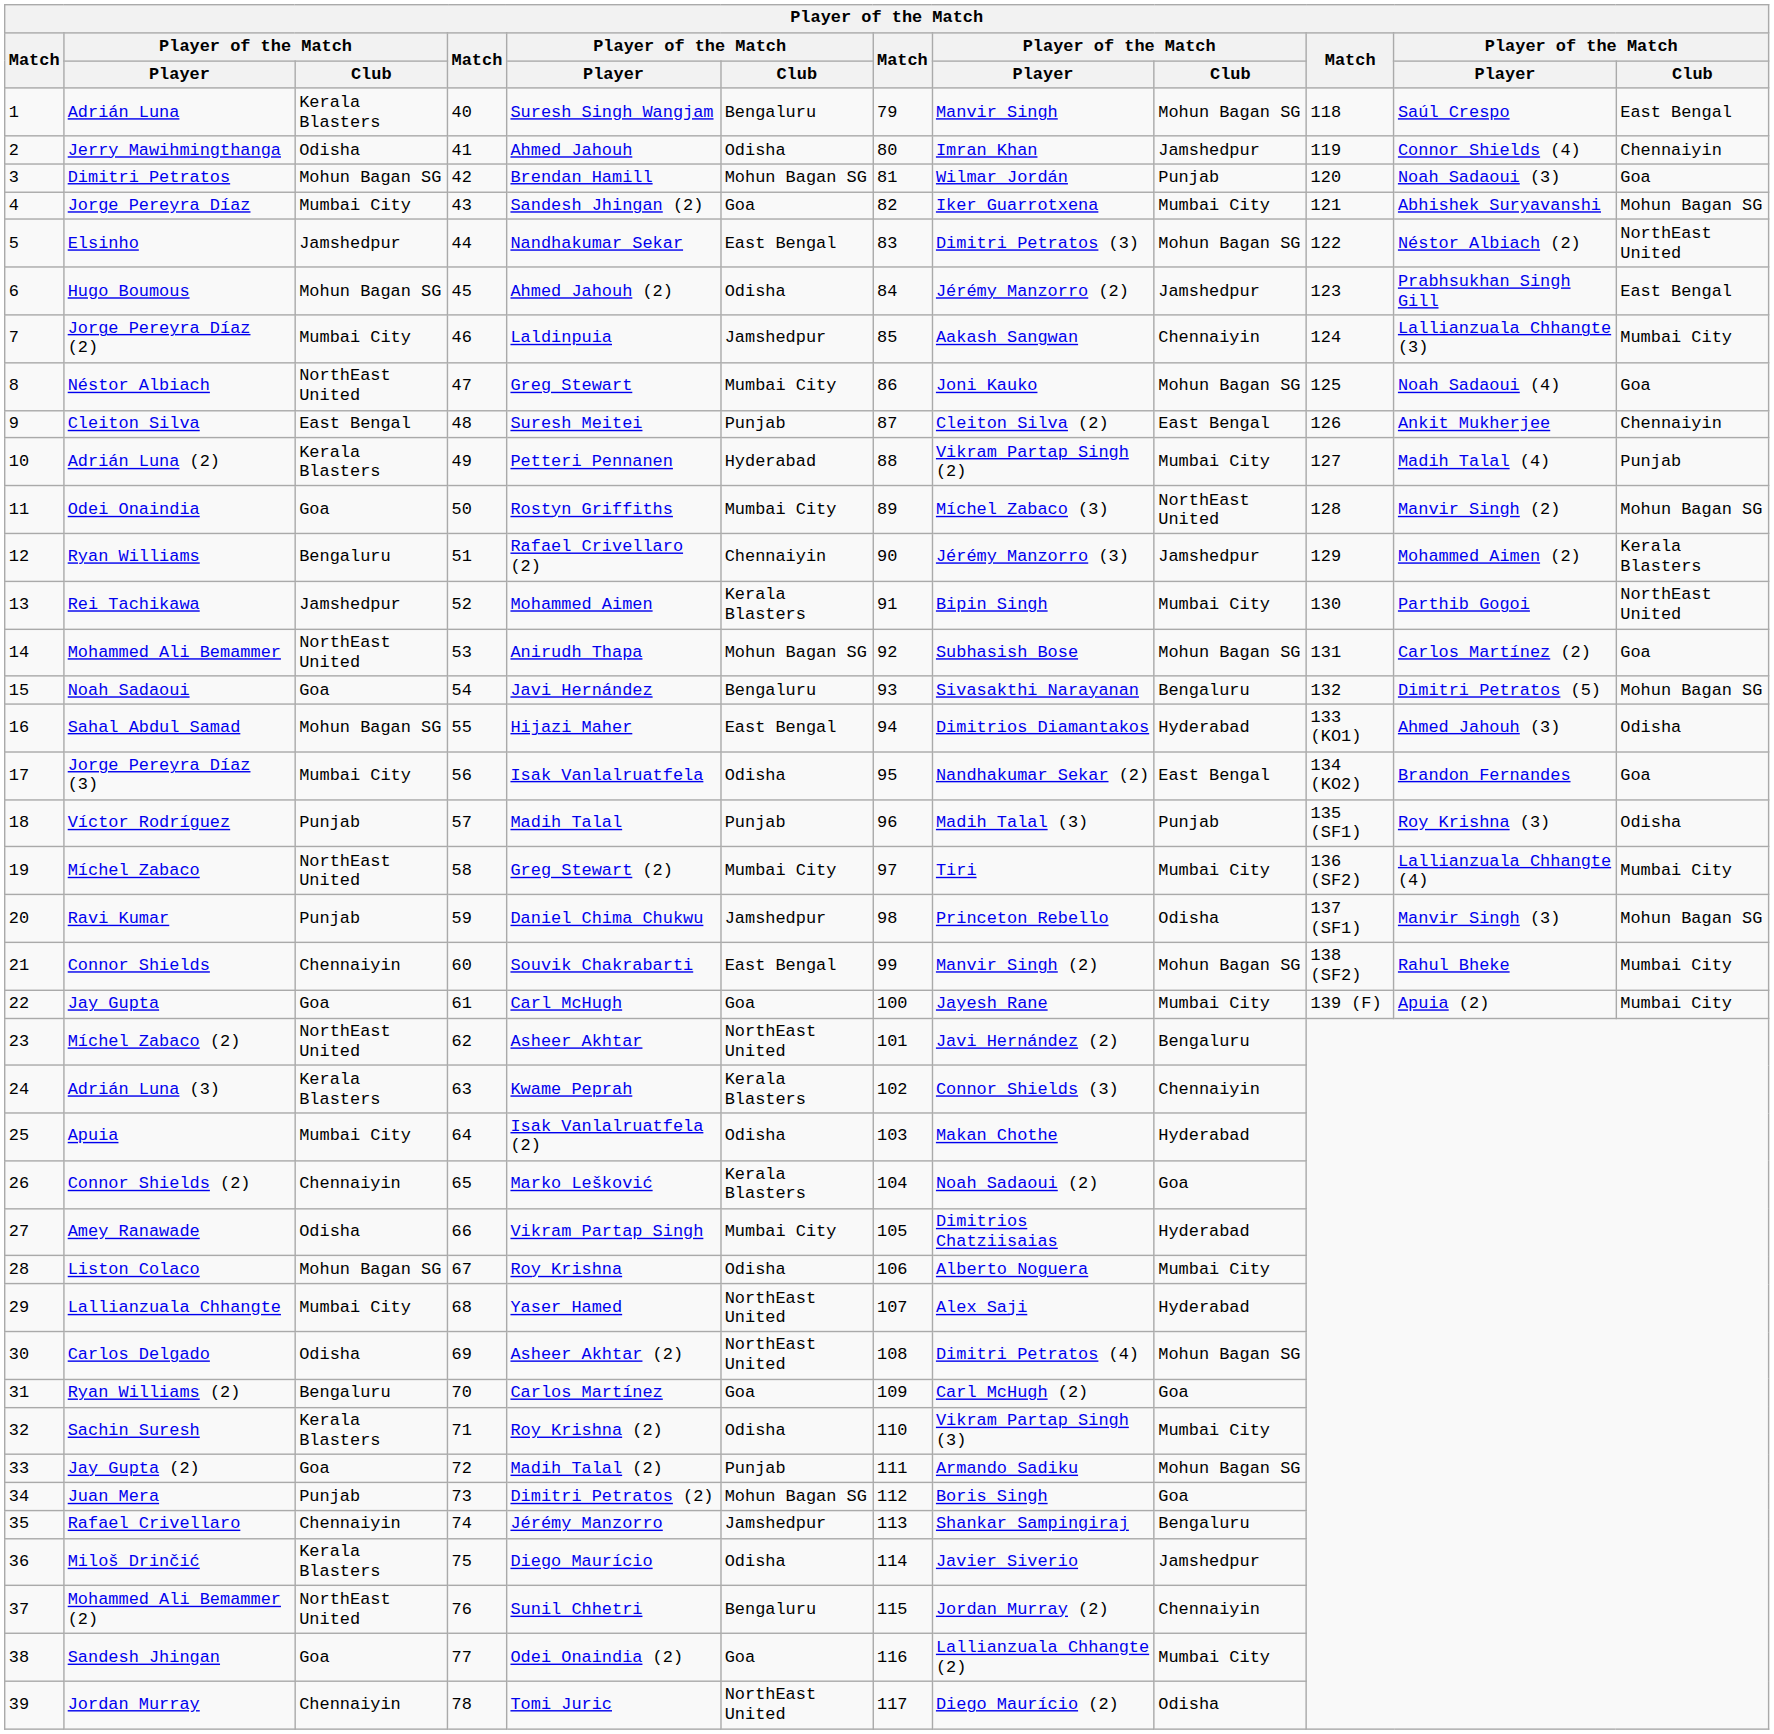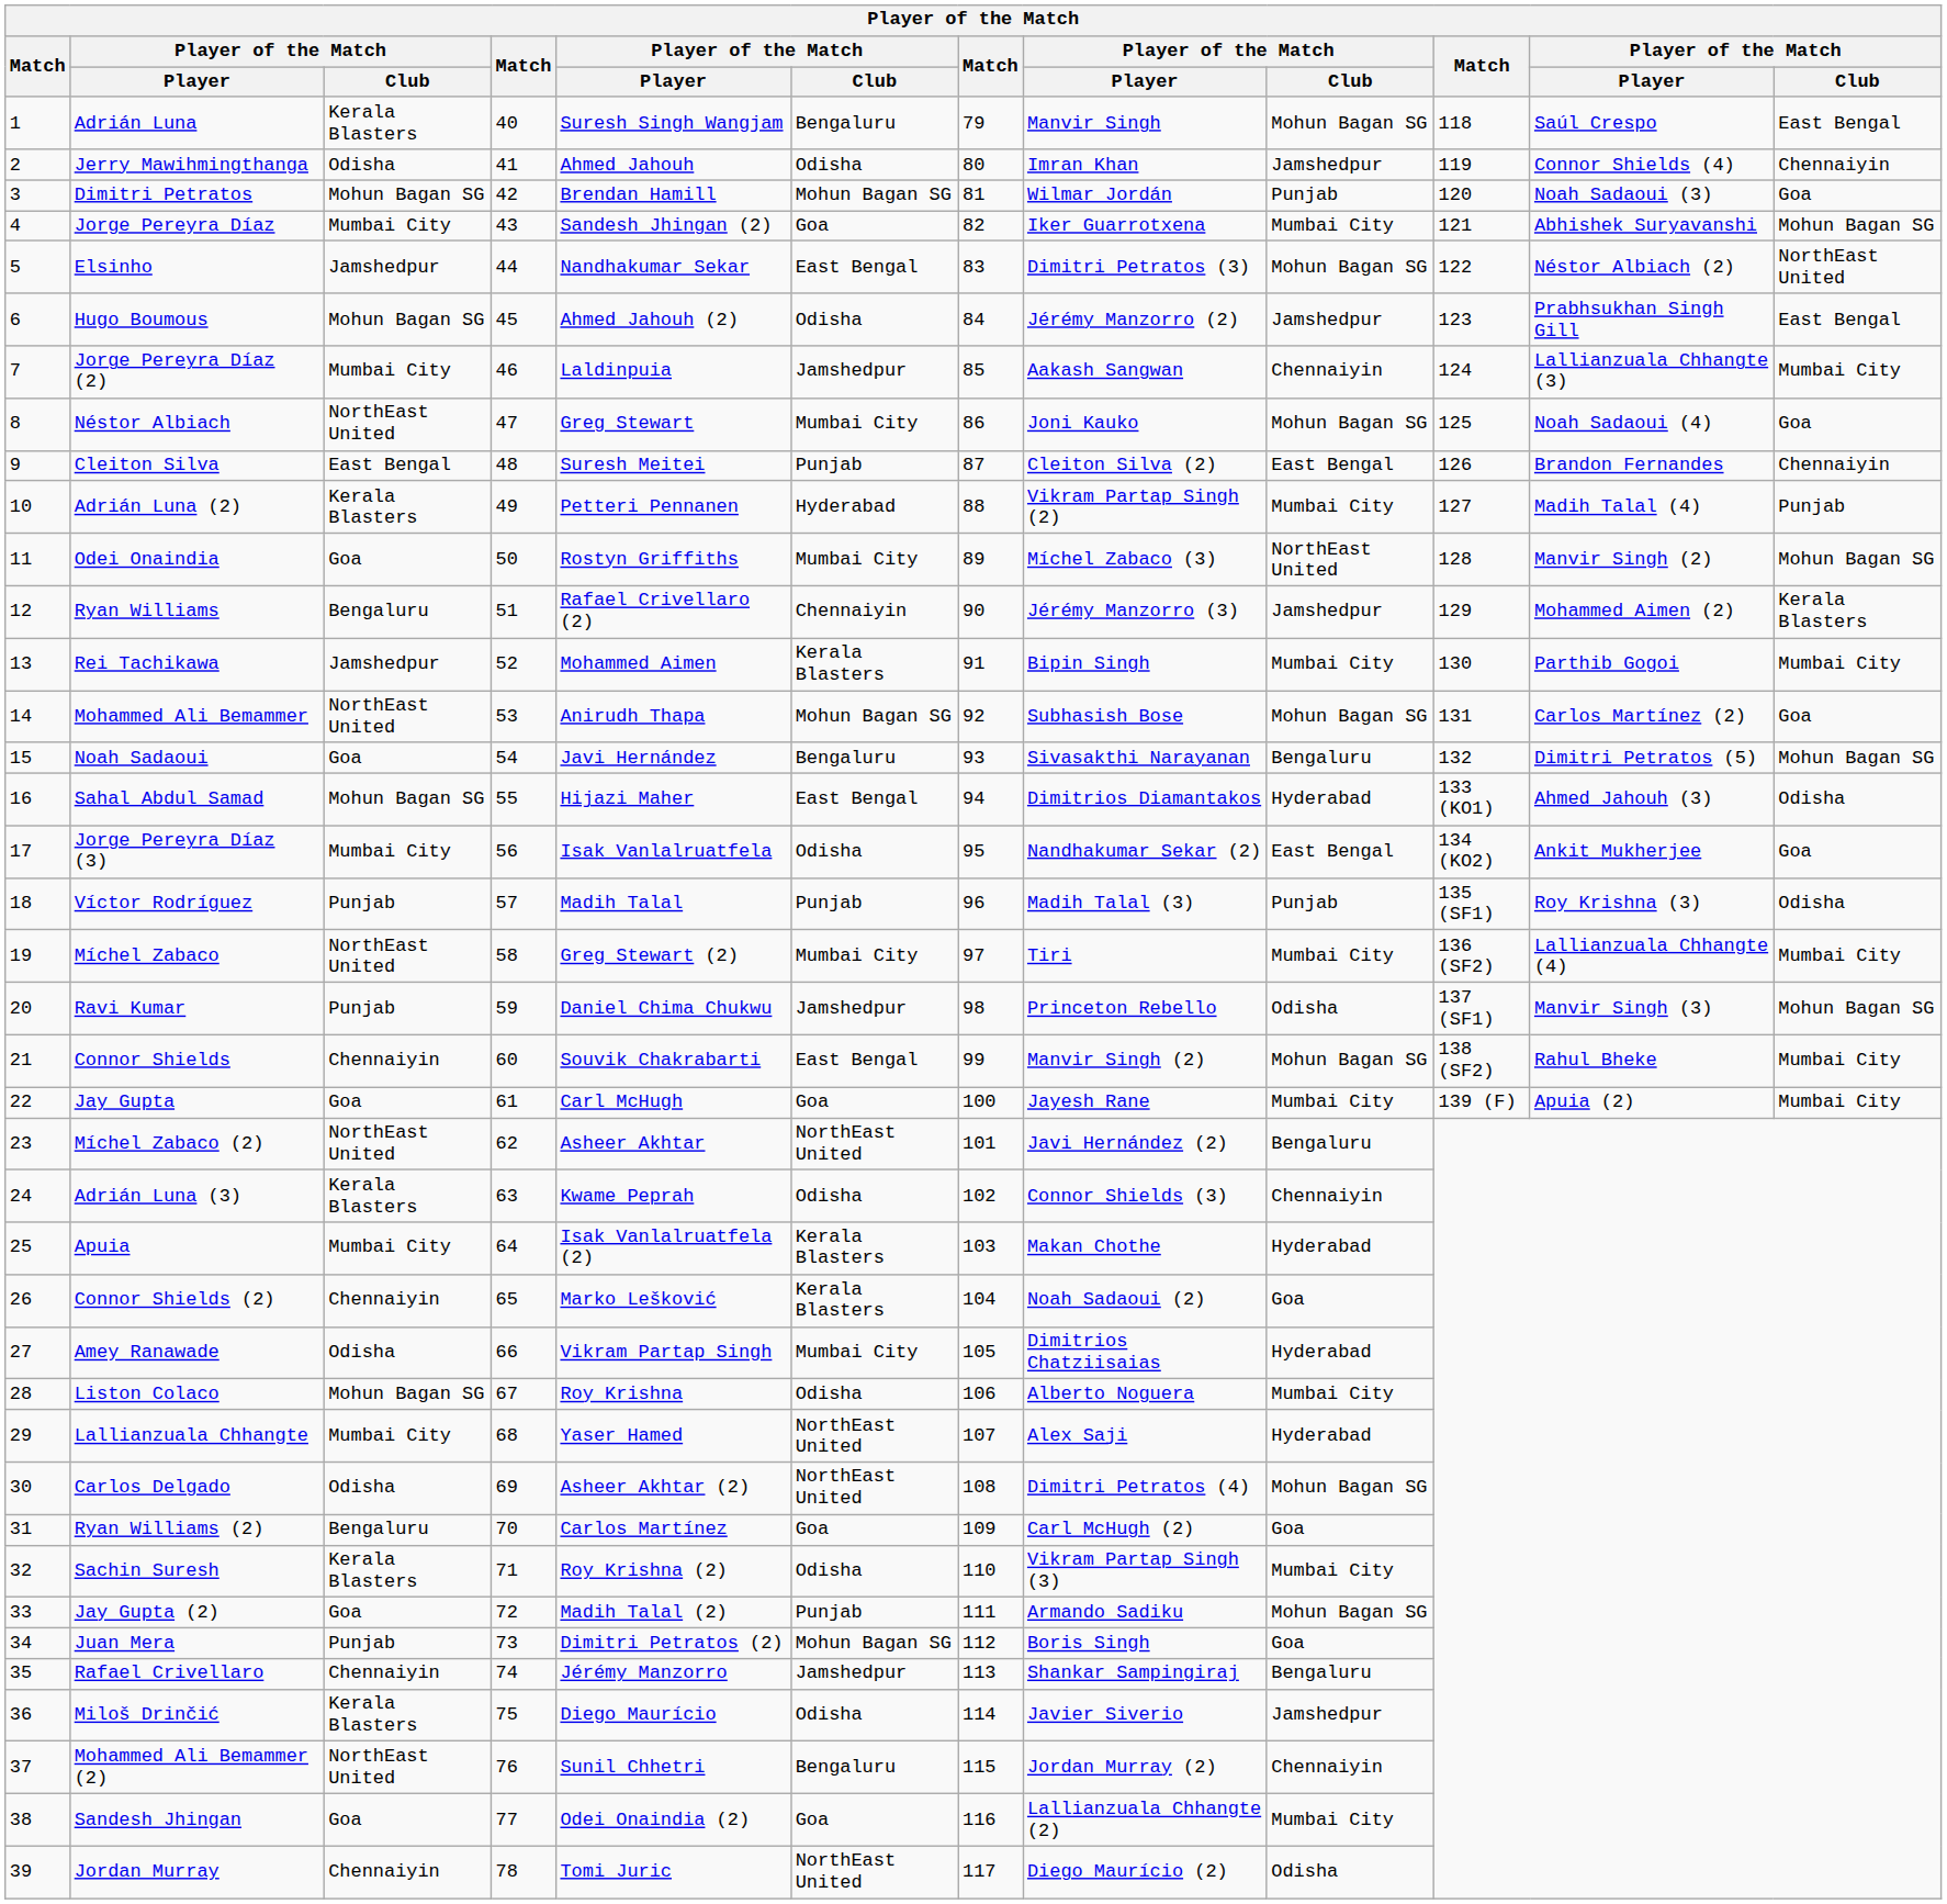Cleiton Silva | column 11: Ankit Mukherjee -> Brandon Fernandes
Rei Tachikawa | column 12: NorthEast United -> Mumbai City
Jorge Pereyra Díaz (3) | column 11: Brandon Fernandes -> Ankit Mukherjee
Adrián Luna (3) | column 6: Kerala Blasters -> Odisha
Apuia | column 6: Odisha -> Kerala Blasters
